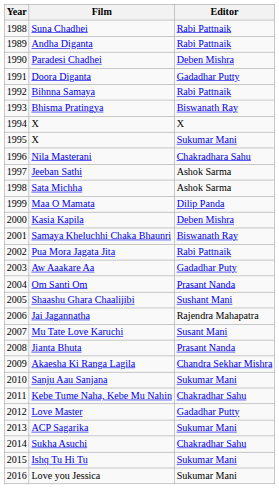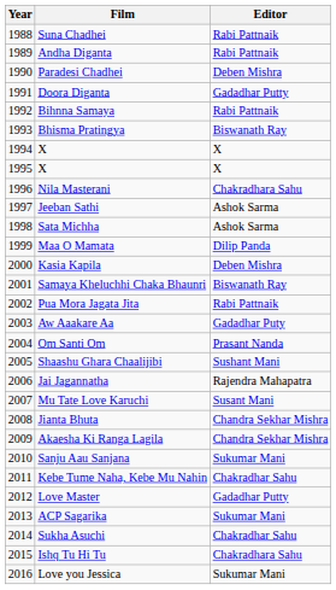1995 / X | Editor: Sukumar Mani -> X
Jianta Bhuta | Editor: Prasant Nanda -> Chandra Sekhar Mishra
Ishq Tu Hi Tu | Editor: Sukumar Mani -> Chakradhara Sahu
